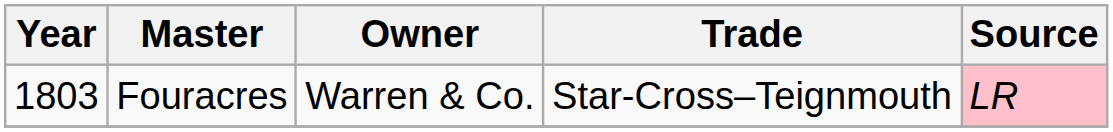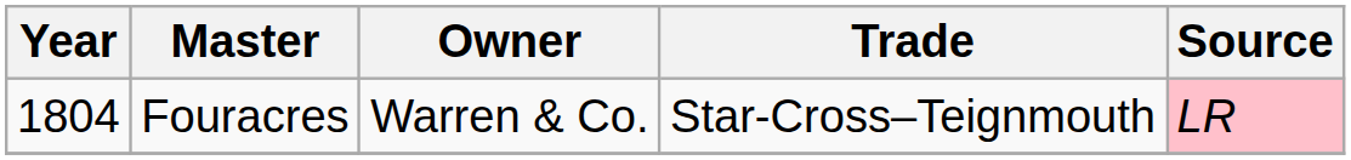Fouracres | Year: 1803 -> 1804
